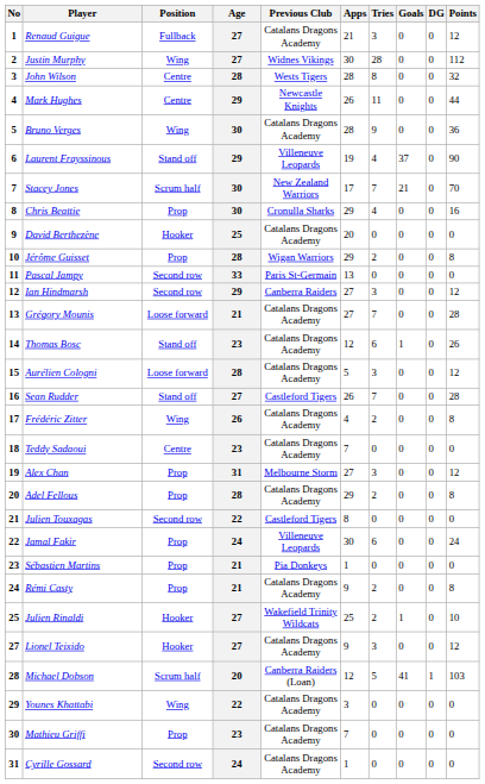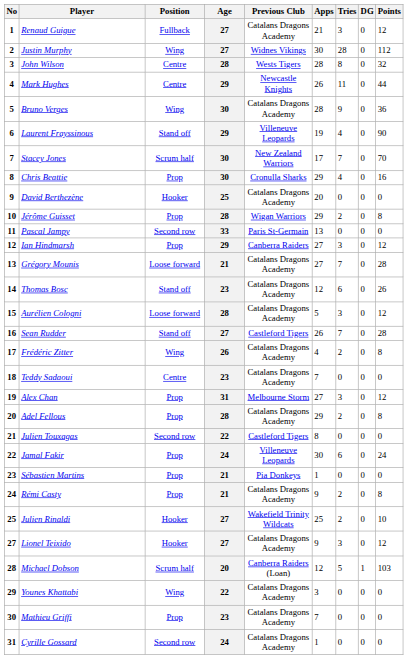- column: Goals | 0 | 0 | 0 | 0 | 0 | 37 | 21 | 0 | 0 | 0 | 0 | 0 | 0 | 1 | 0 | 0 | 0 | 0 | 0 | 0 | 0 | 0 | 0 | 0 | 1 | 0 | 41 | 0 | 0 | 0
Ian Hindmarsh | Position: Second row -> Prop
